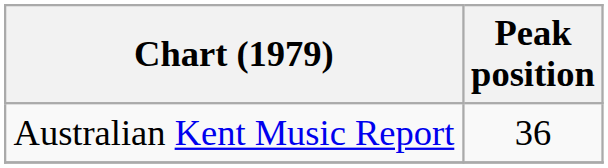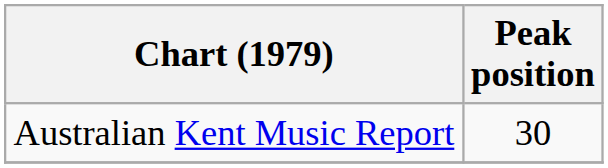Australian Kent Music Report | Peak position: 36 -> 30
